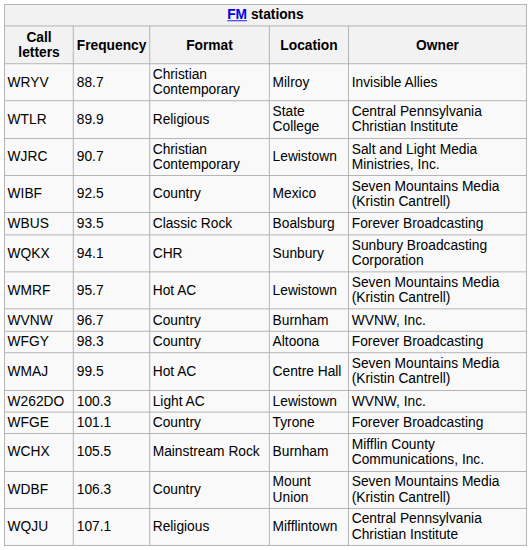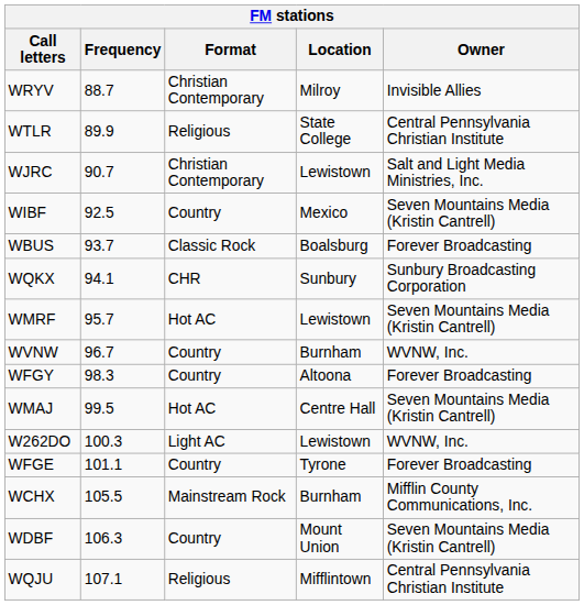WBUS | Frequency: 93.5 -> 93.7
